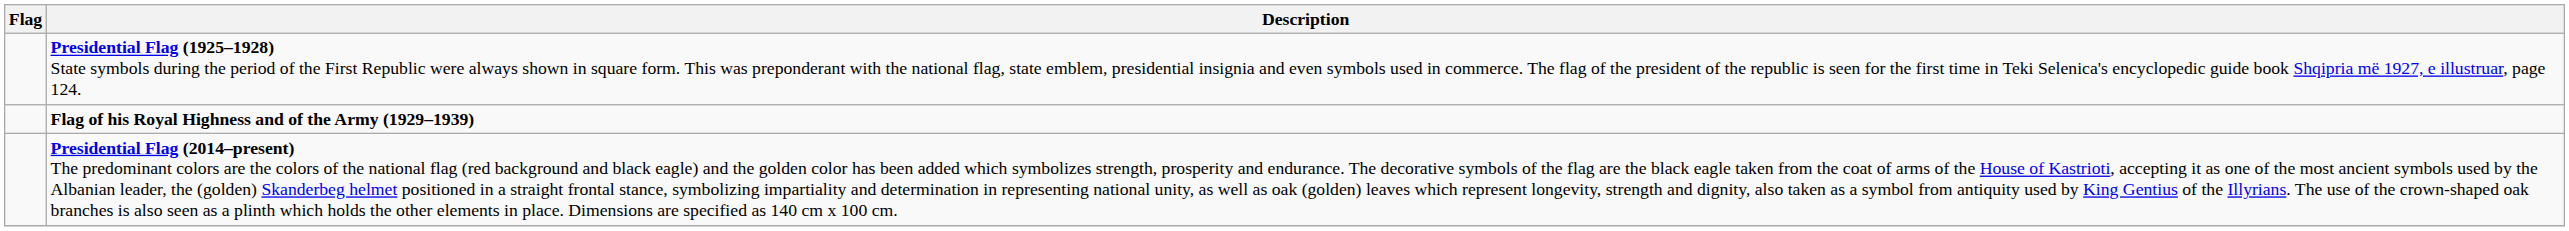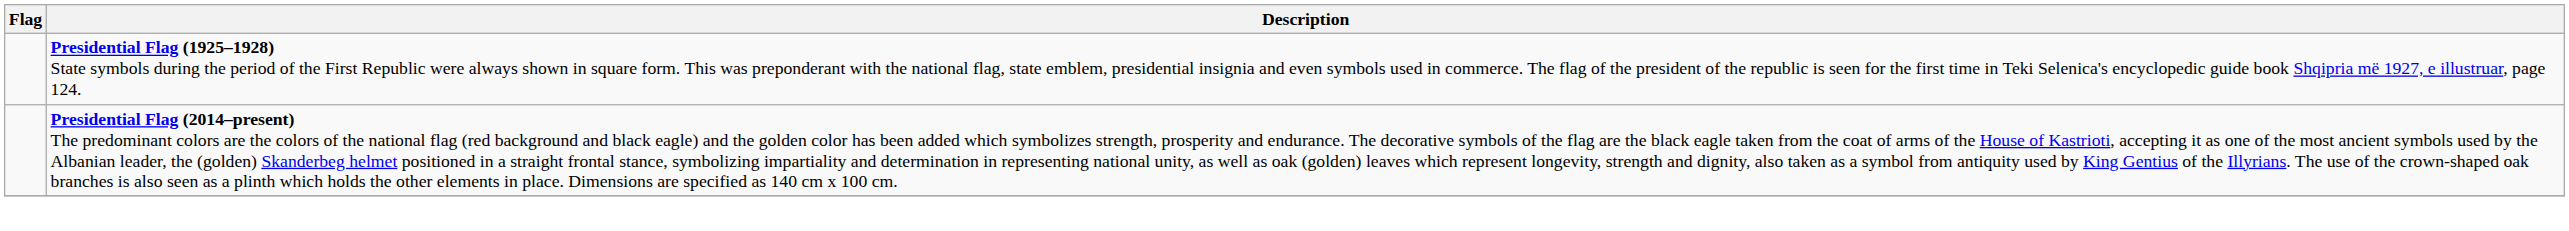- row: Flag of his Royal Highness and of the Army (1929–1939)
